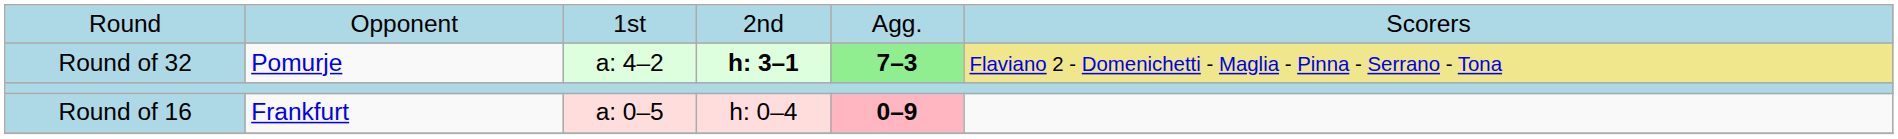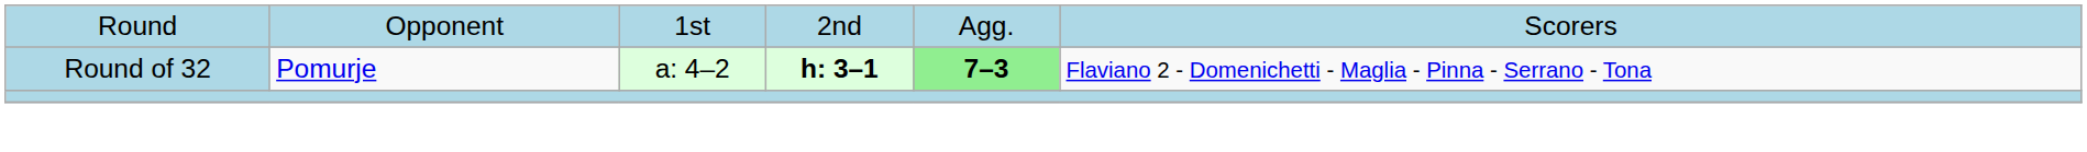Round of 32 | column 6: khaki background -> no background
- row: Round of 16 | Frankfurt | a: 0–5 | h: 0–4 | 0–9
